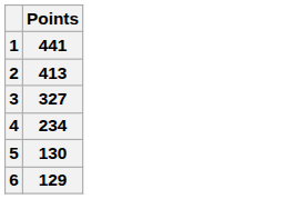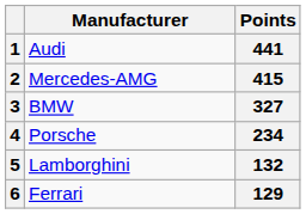+ column: Manufacturer | Audi | Mercedes-AMG | BMW | Porsche | Lamborghini | Ferrari
2 | Points: 413 -> 415
5 | Points: 130 -> 132
